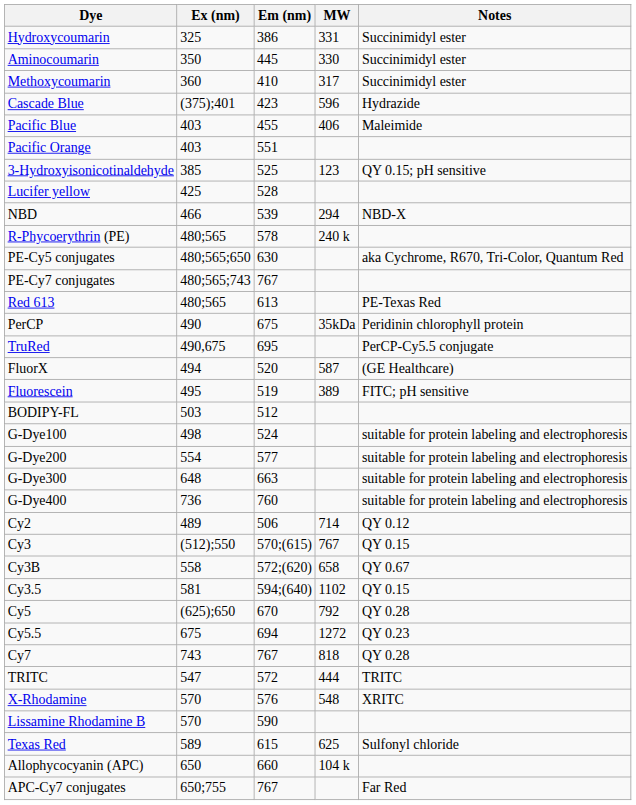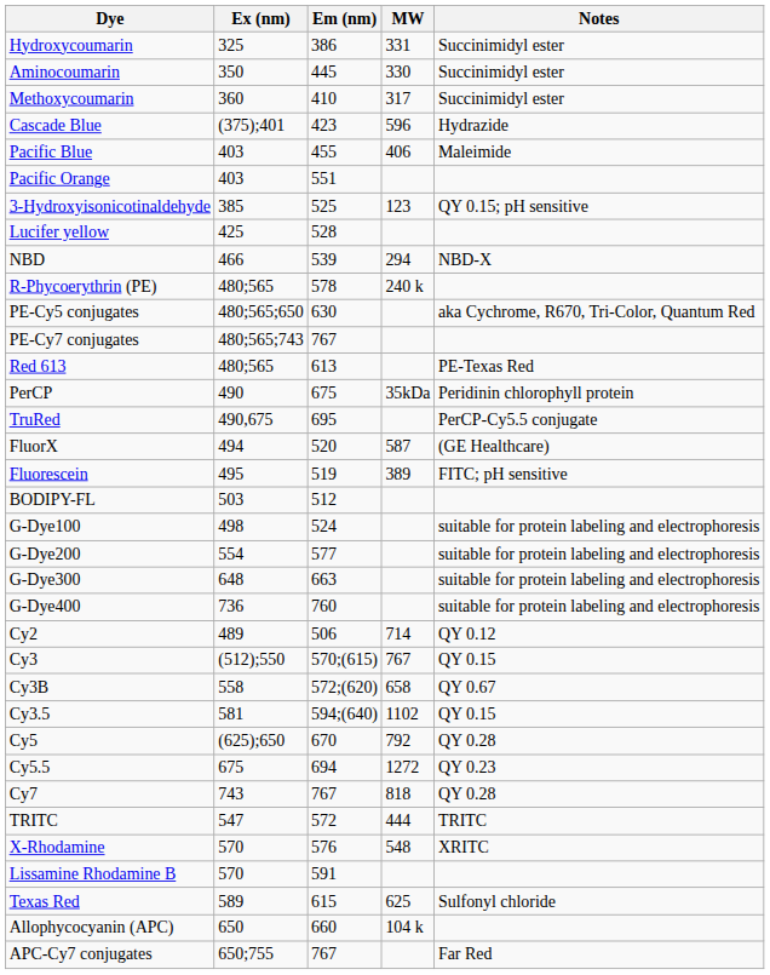Lissamine Rhodamine B | Em (nm): 590 -> 591
